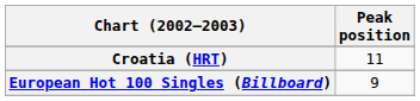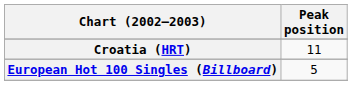European Hot 100 Singles (Billboard) | Peak position: 9 -> 5
